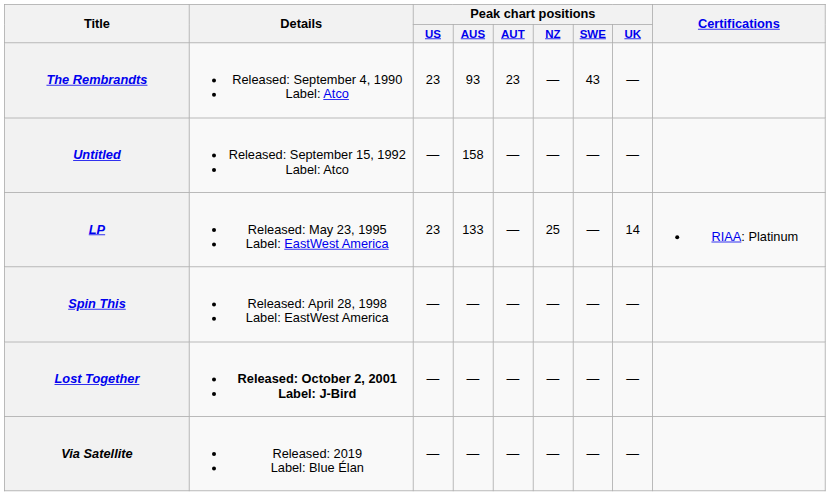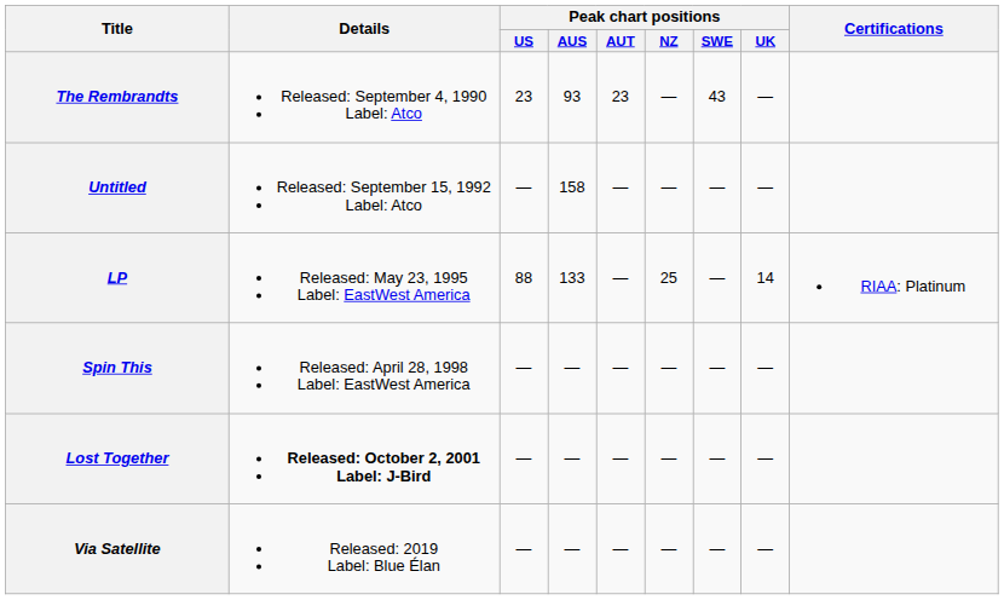LP | Peak chart positions / US: 23 -> 88
